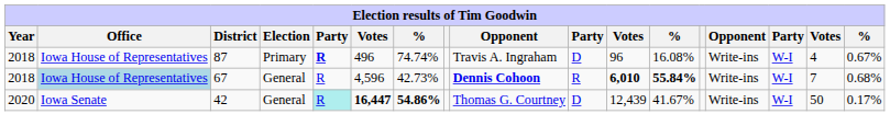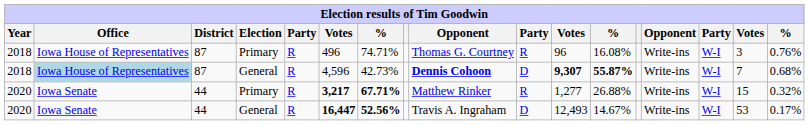2018 / Primary | column 5: bold -> normal
2018 / Primary | column 7: 74.74% -> 74.71%
2018 / Primary | column 9: Travis A. Ingraham -> Thomas G. Courtney
2018 / Primary | column 10: D -> R
2018 / Primary | column 16: 4 -> 3
2018 / Primary | column 17: 0.67% -> 0.76%
2018 / General | District: 67 -> 87
2018 / General | column 10: R -> D
2018 / General | column 11: 6,010 -> 9,307
2018 / General | column 12: 55.84% -> 55.87%
+ row: 2020 | Iowa Senate | 44 | Primary | R | 3,217 | 67.71% | Matthew Rinker | R | 1,277 | 26.88% | Write-ins | W-I | 15 | 0.32%
2020 / General | District: 42 -> 44
2020 / General | column 5: paleturquoise background -> no background
2020 / General | column 7: 54.86% -> 52.56%
2020 / General | column 9: Thomas G. Courtney -> Travis A. Ingraham
2020 / General | column 11: 12,439 -> 12,493
2020 / General | column 12: 41.67% -> 14.67%
2020 / General | column 16: 50 -> 53
